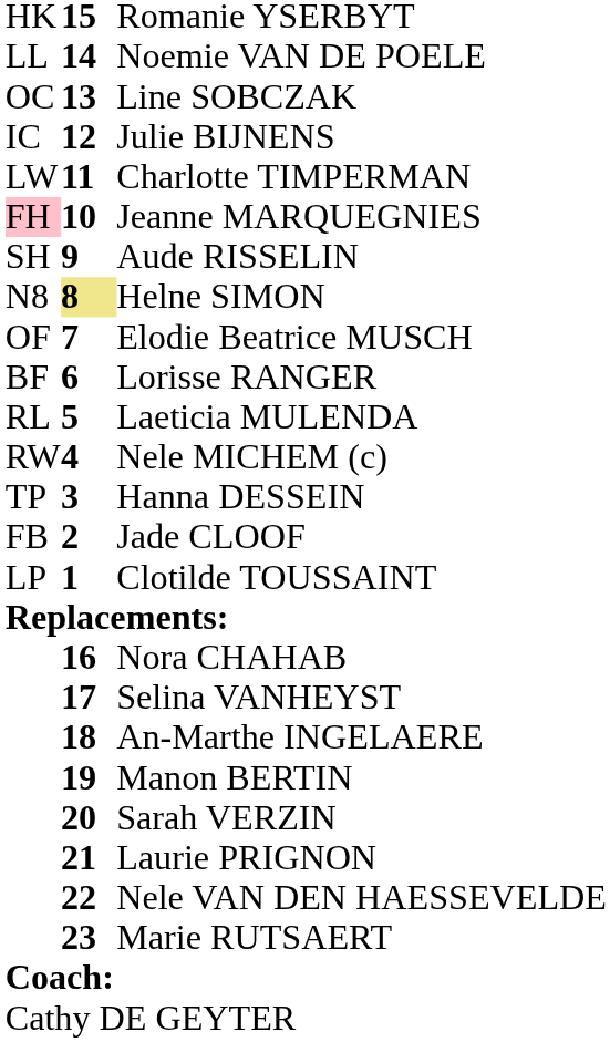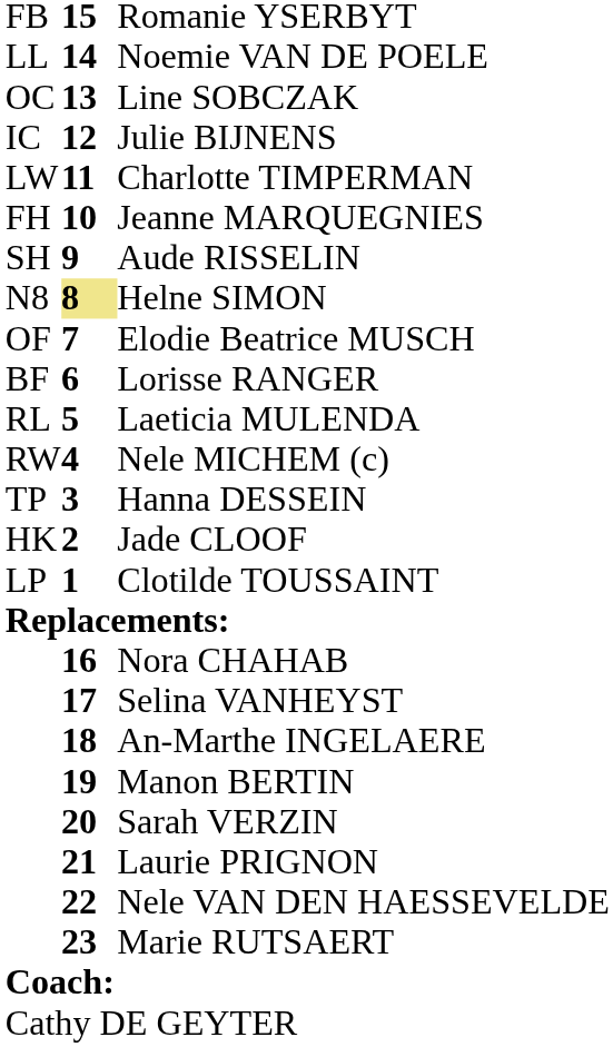Romanie YSERBYT | column 1: HK -> FB
Jeanne MARQUEGNIES | column 1: pink background -> no background
Jade CLOOF | column 1: FB -> HK
